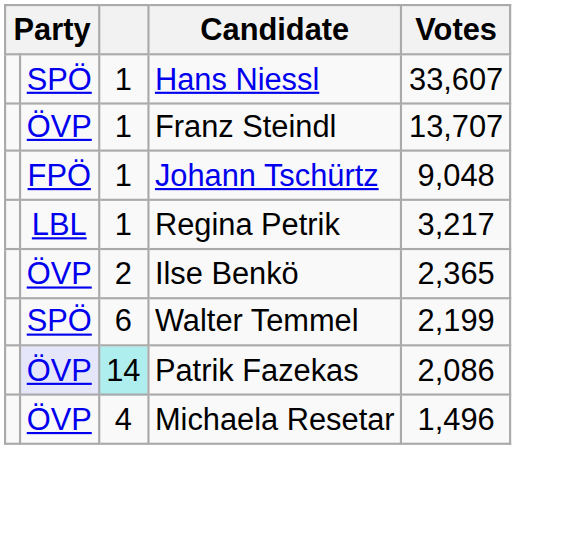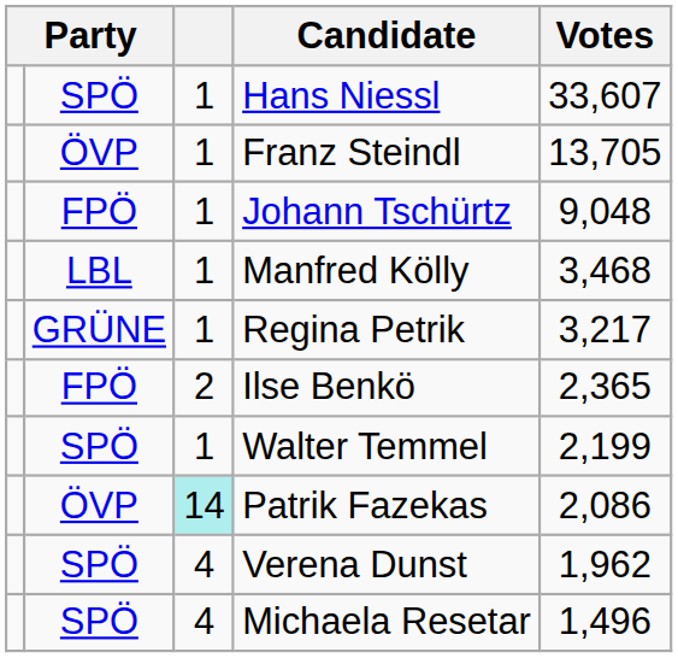Franz Steindl | Votes: 13,707 -> 13,705
+ row: LBL | 1 | Manfred Kölly | 3,468
Regina Petrik | column 2: LBL -> GRÜNE
Ilse Benkö | column 2: ÖVP -> FPÖ
Walter Temmel | column 3: 6 -> 1
Patrik Fazekas | column 2: lavender background -> no background
+ row: SPÖ | 4 | Verena Dunst | 1,962
Michaela Resetar | column 2: ÖVP -> SPÖ
